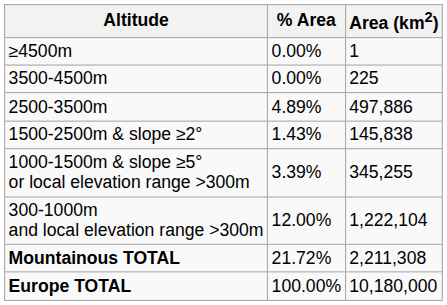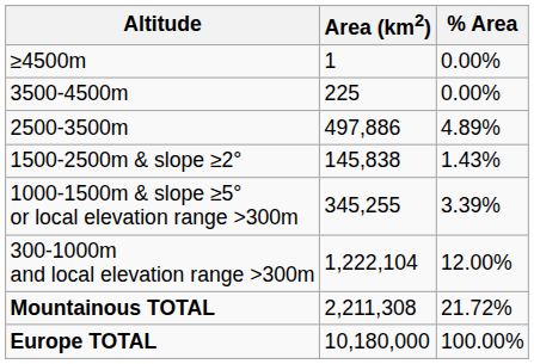columns swapped: Area (km2) <-> % Area
